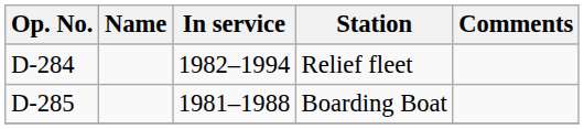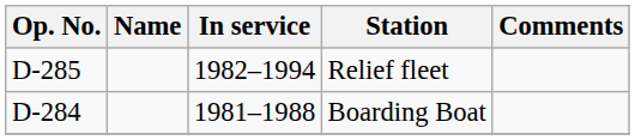Relief fleet | Op. No.: D-284 -> D-285
Boarding Boat | Op. No.: D-285 -> D-284
